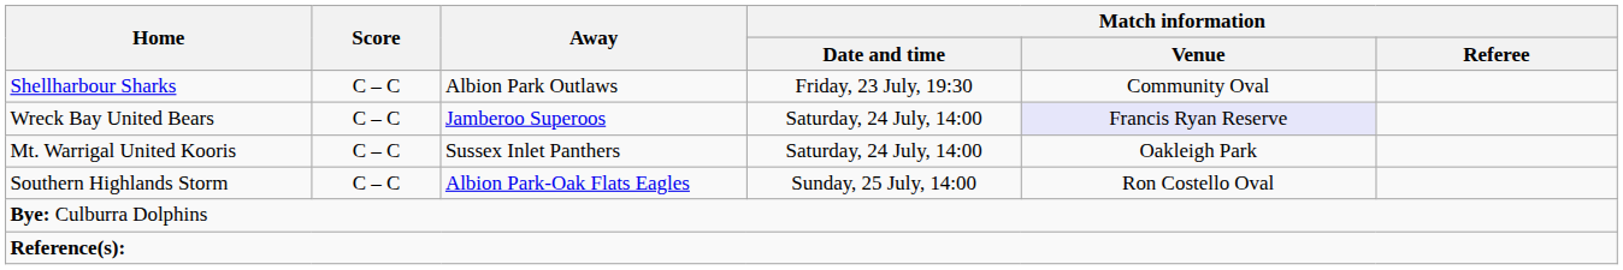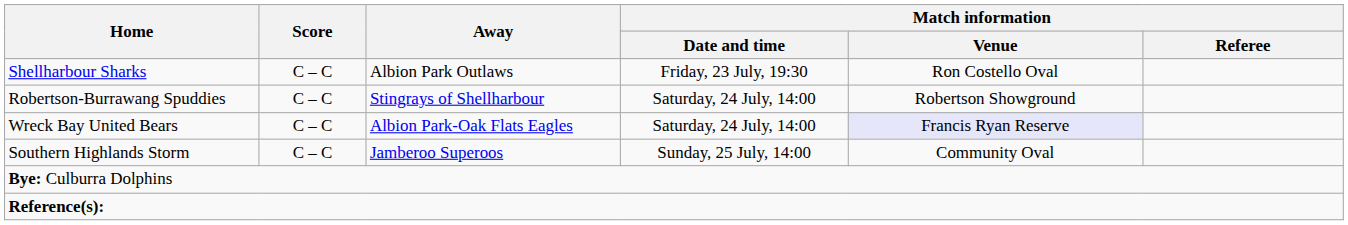Shellharbour Sharks | Match information / Venue: Community Oval -> Ron Costello Oval
+ row: Robertson-Burrawang Spuddies | C – C | Stingrays of Shellharbour | Saturday, 24 July, 14:00 | Robertson Showground
Wreck Bay United Bears | Away: Jamberoo Superoos -> Albion Park-Oak Flats Eagles
- row: Mt. Warrigal United Kooris | C – C | Sussex Inlet Panthers | Saturday, 24 July, 14:00 | Oakleigh Park
Southern Highlands Storm | Away: Albion Park-Oak Flats Eagles -> Jamberoo Superoos
Southern Highlands Storm | Match information / Venue: Ron Costello Oval -> Community Oval
